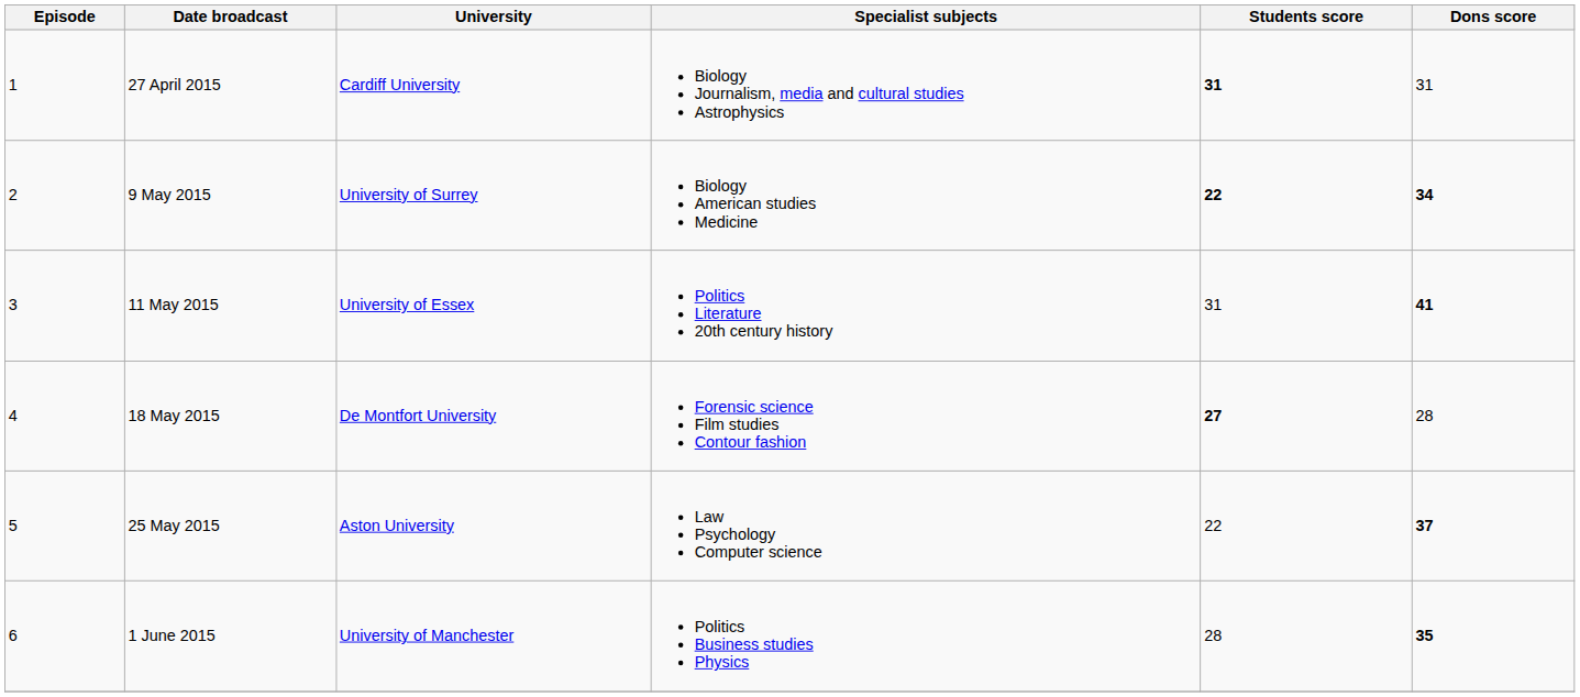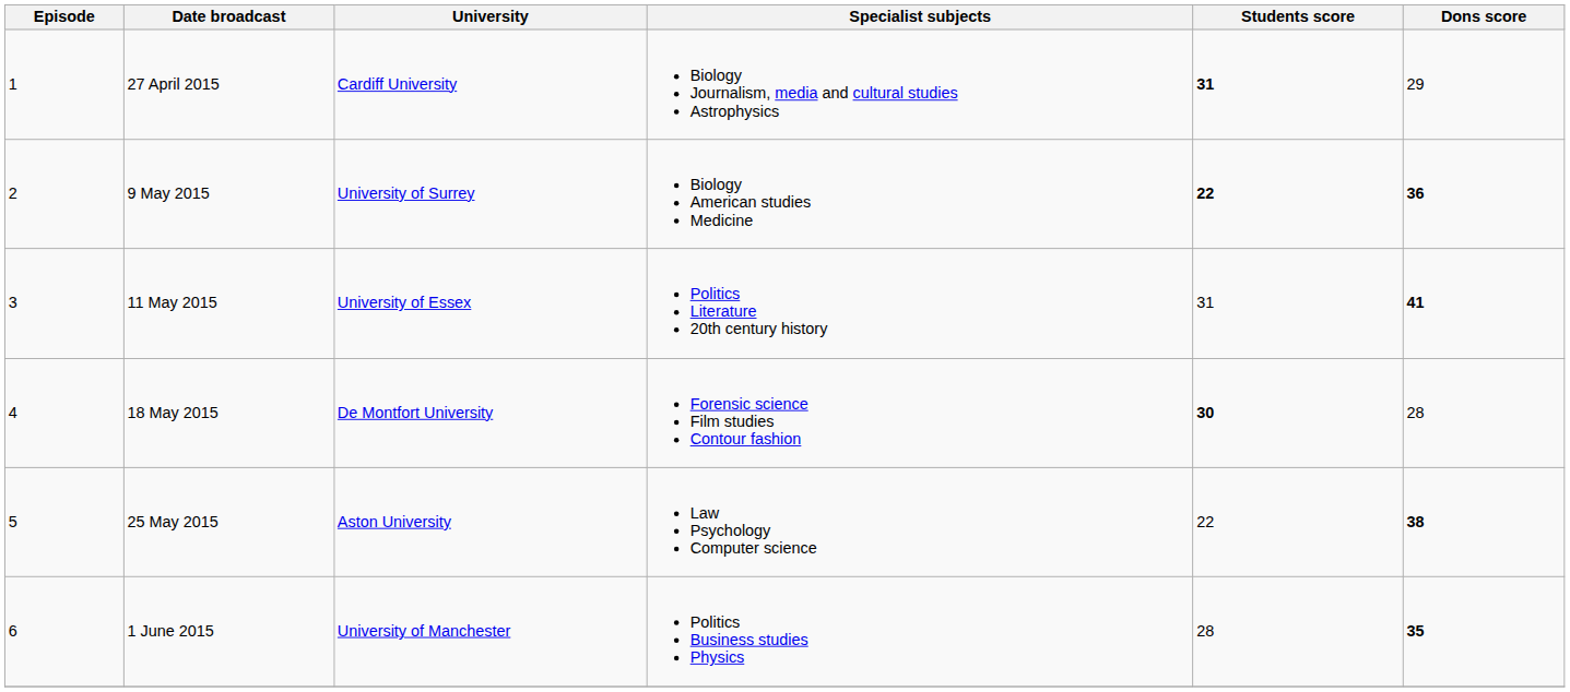27 April 2015 | Dons score: 31 -> 29
9 May 2015 | Dons score: 34 -> 36
18 May 2015 | Students score: 27 -> 30
25 May 2015 | Dons score: 37 -> 38
